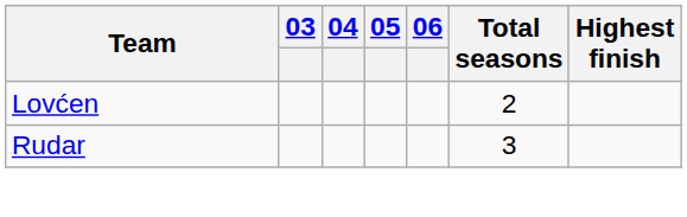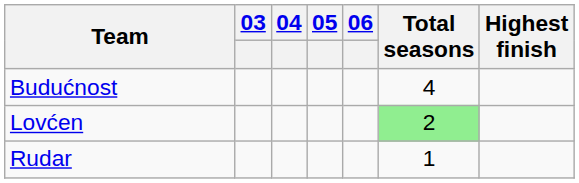+ row: Budućnost | 4
Lovćen | Total seasons: no background -> lightgreen background
Rudar | Total seasons: 3 -> 1
